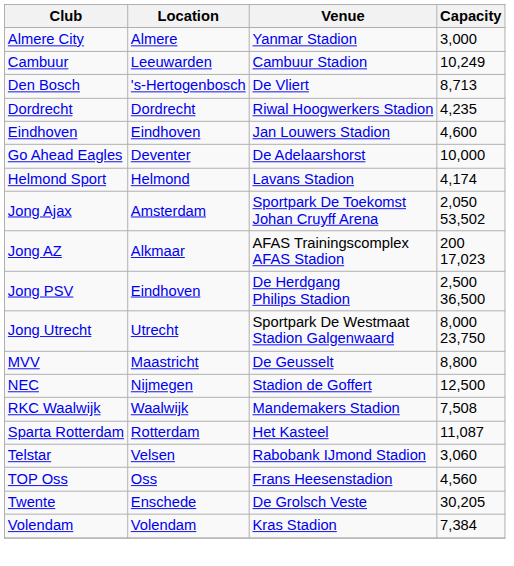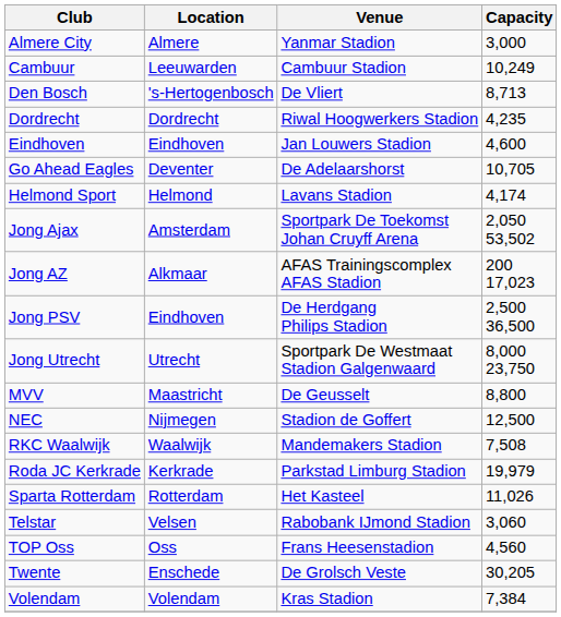Go Ahead Eagles | Capacity: 10,000 -> 10,705
+ row: Roda JC Kerkrade | Kerkrade | Parkstad Limburg Stadion | 19,979
Sparta Rotterdam | Capacity: 11,087 -> 11,026
